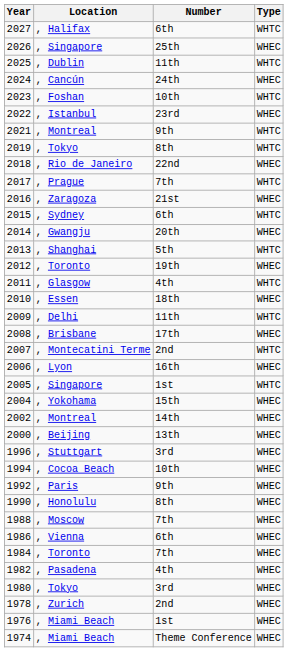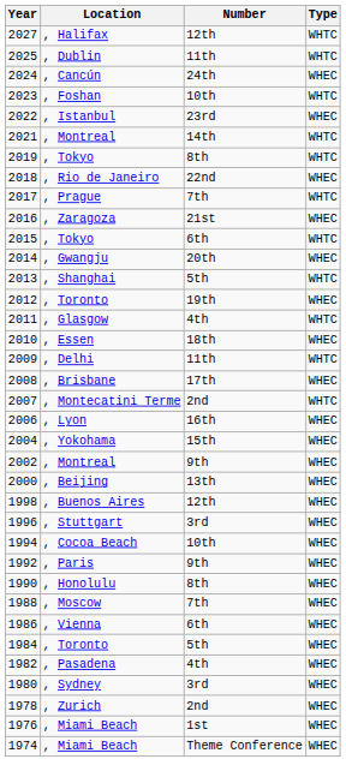2027 | Number: 6th -> 12th
- row: 2026 | , Singapore | 25th | WHEC
2021 | Number: 9th -> 14th
2015 | Location: , Sydney -> , Tokyo
- row: 2005 | , Singapore | 1st | WHTC
2002 | Number: 14th -> 9th
+ row: 1998 | , Buenos Aires | 12th | WHEC
1984 | Number: 7th -> 5th
1980 | Location: , Tokyo -> , Sydney
